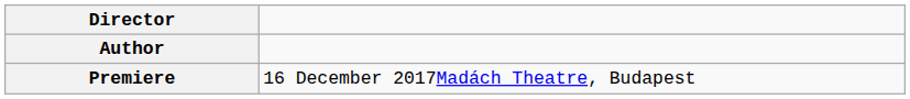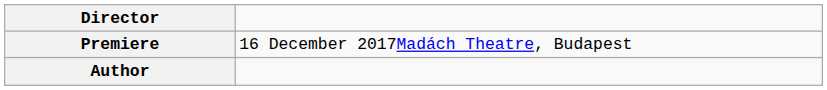rows swapped: Premiere <-> Author
